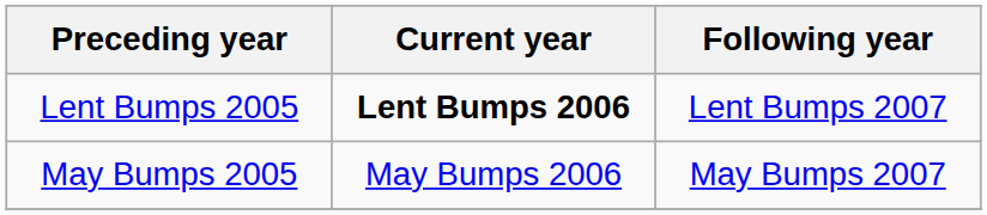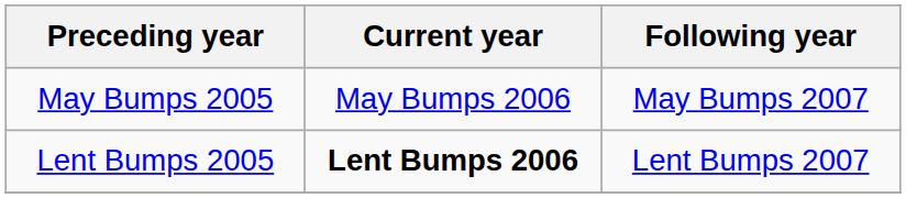rows swapped: Lent Bumps 2005 <-> May Bumps 2005
